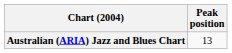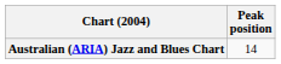Australian (ARIA) Jazz and Blues Chart | Peak position: 13 -> 14
